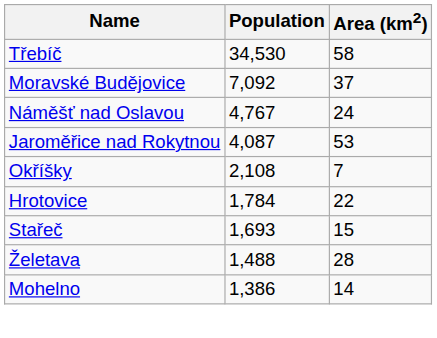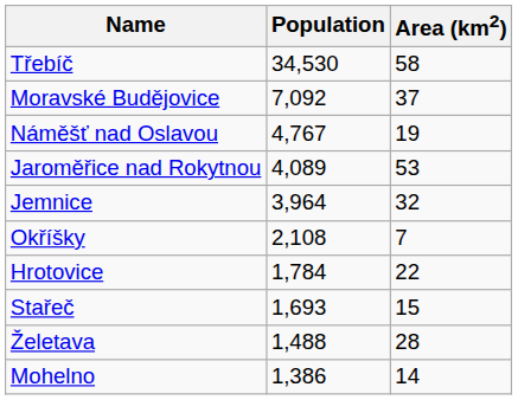Náměšť nad Oslavou | Area (km2): 24 -> 19
Jaroměřice nad Rokytnou | Population: 4,087 -> 4,089
+ row: Jemnice | 3,964 | 32
